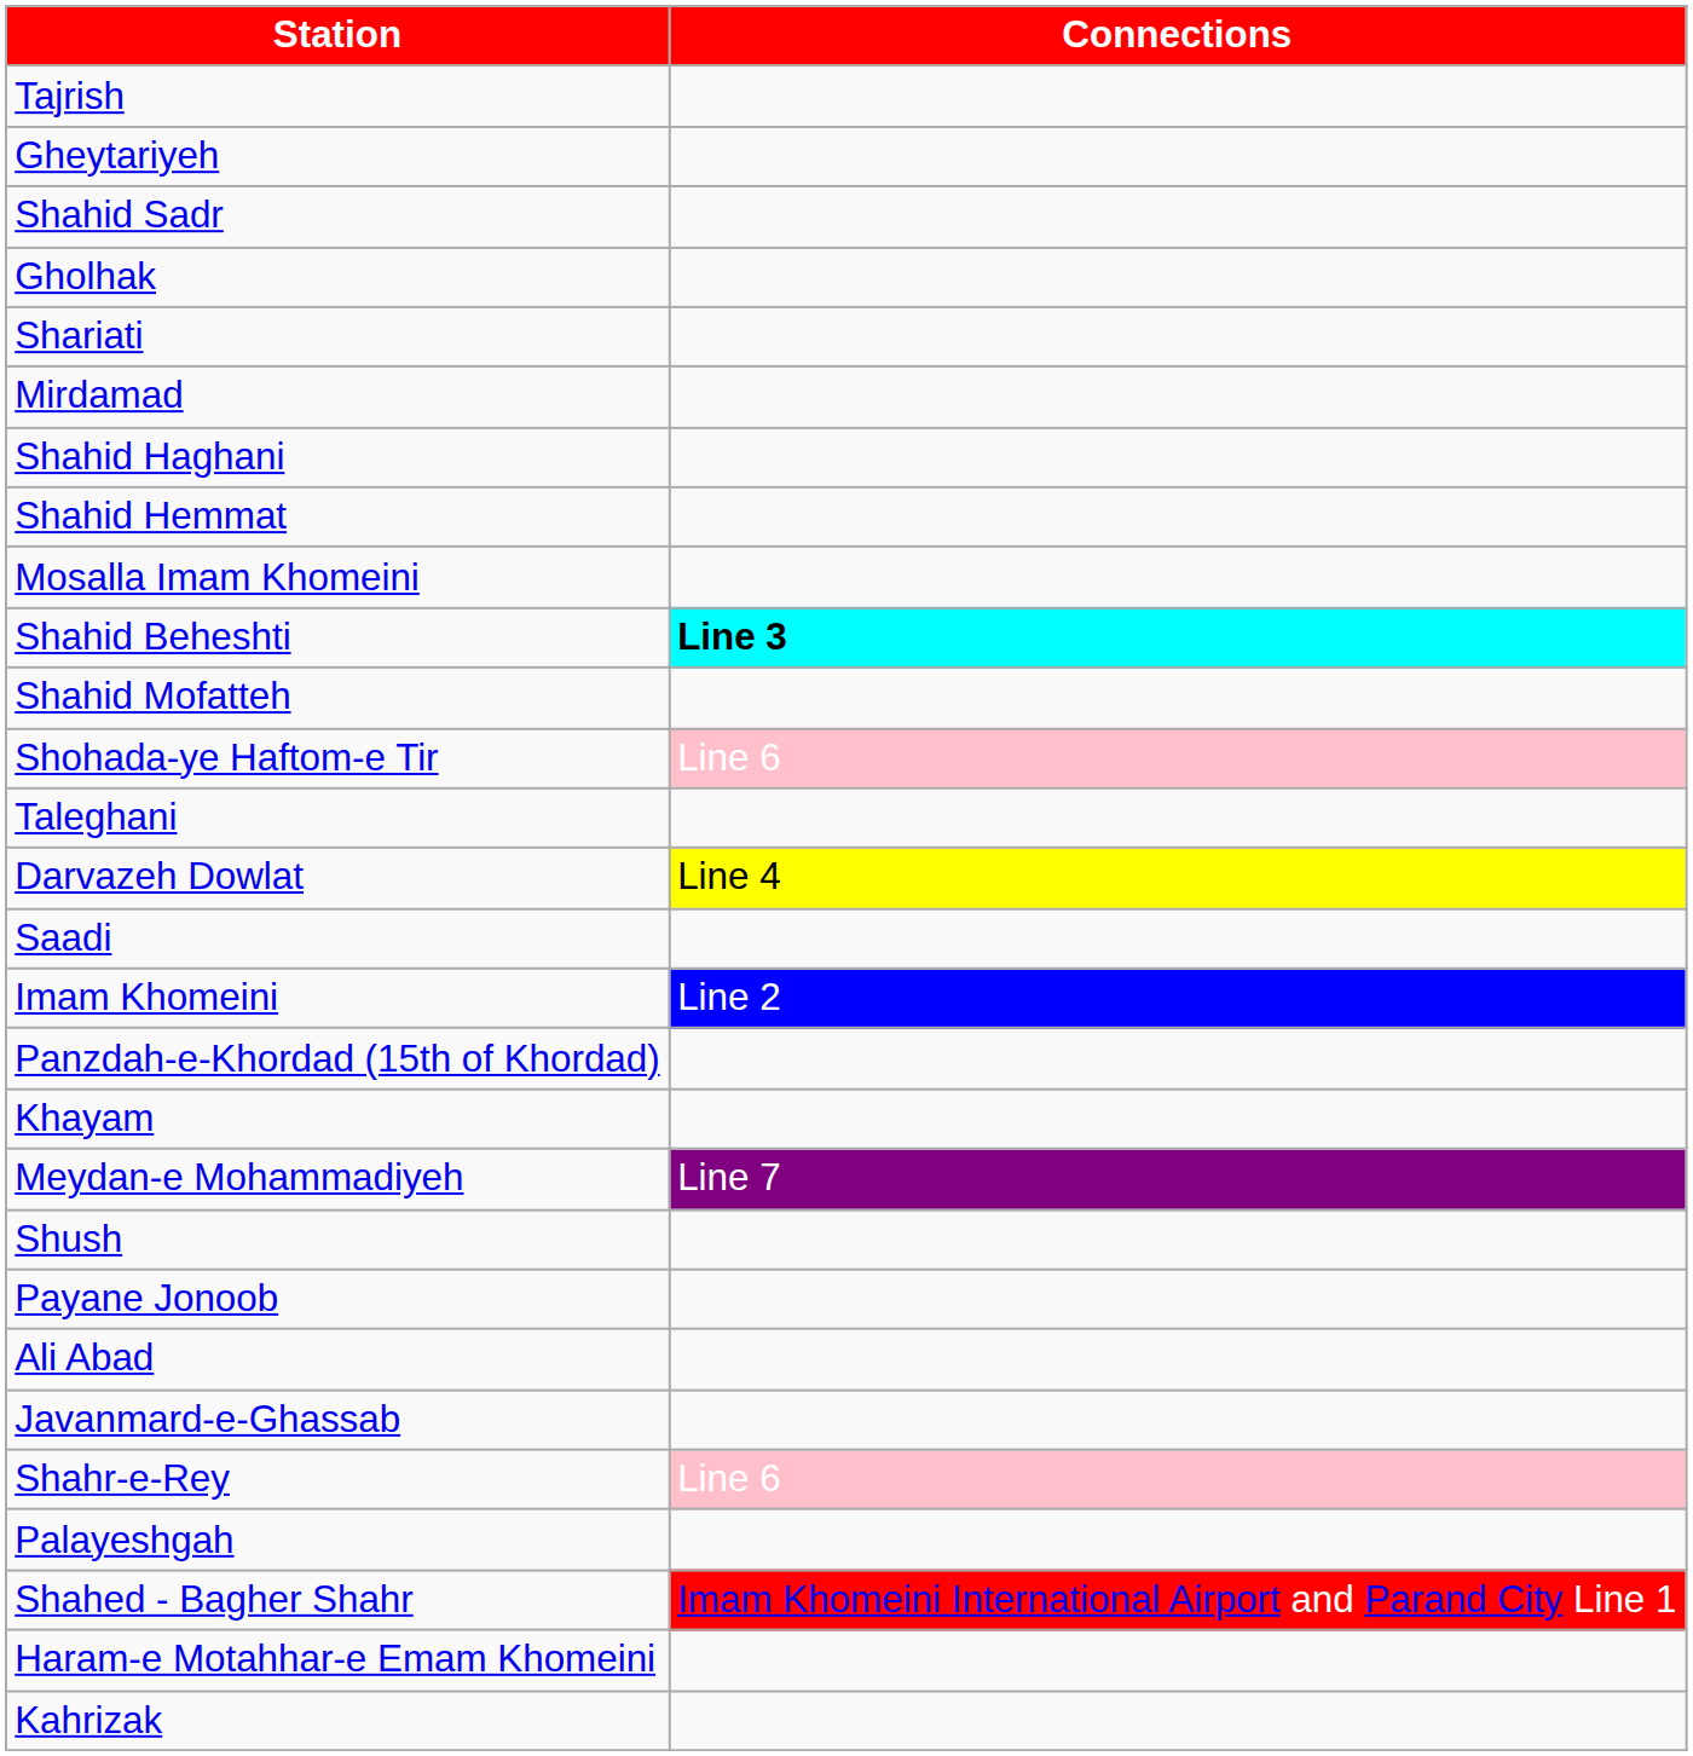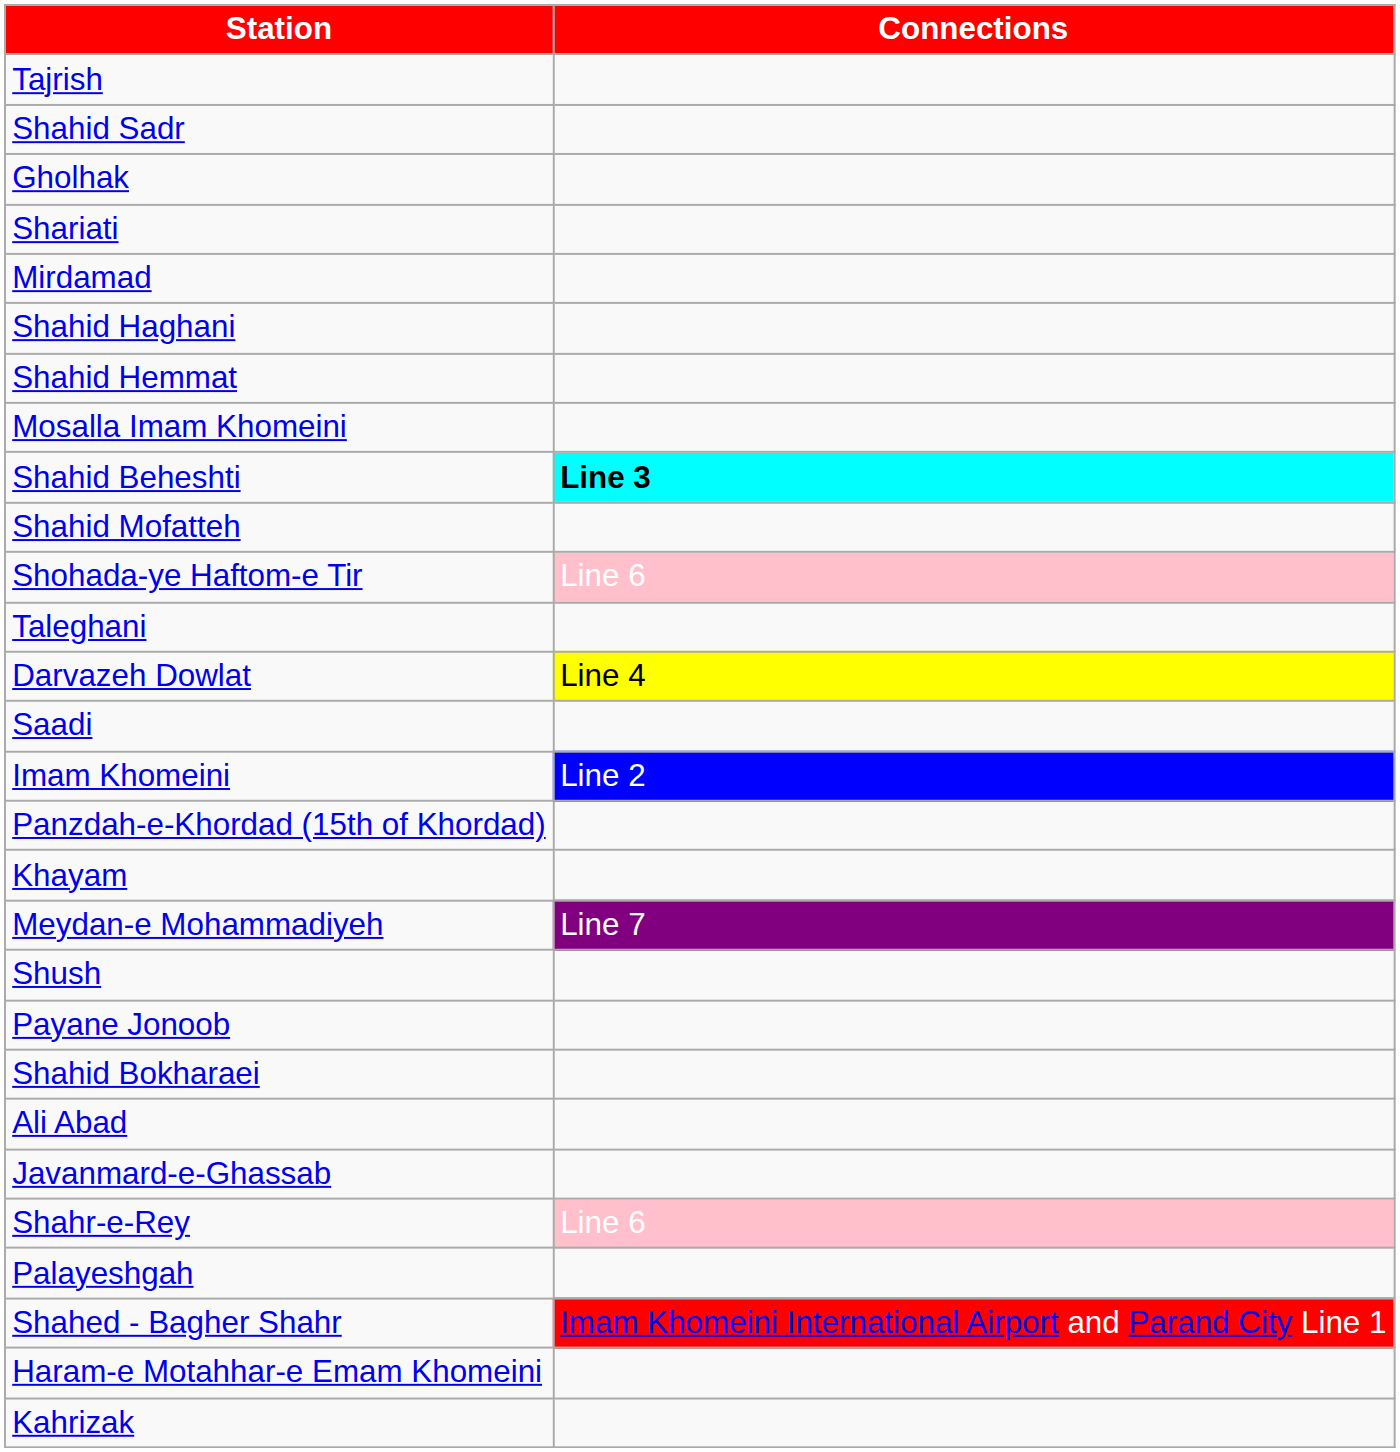- row: Gheytariyeh
+ row: Shahid Bokharaei
